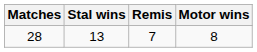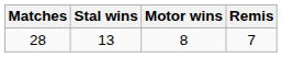columns swapped: Remis <-> Motor wins
